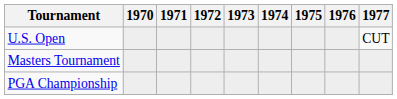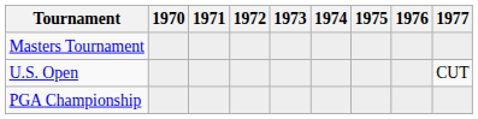rows swapped: Masters Tournament <-> U.S. Open
